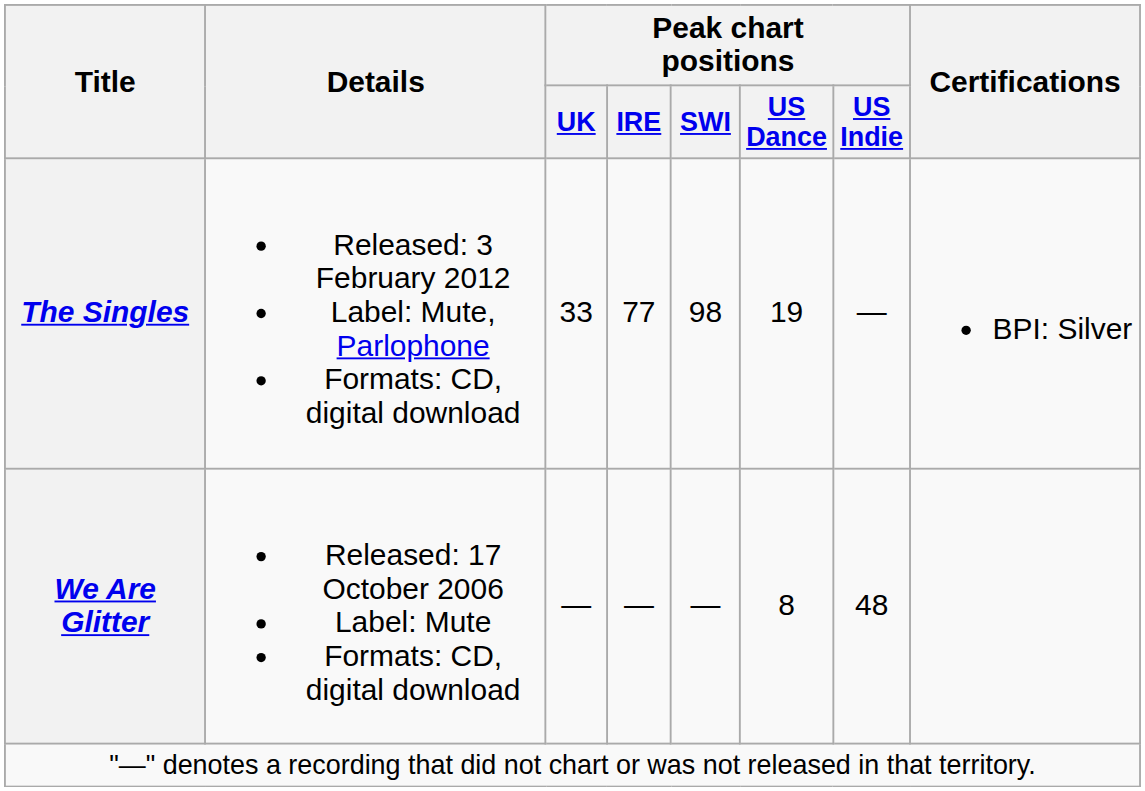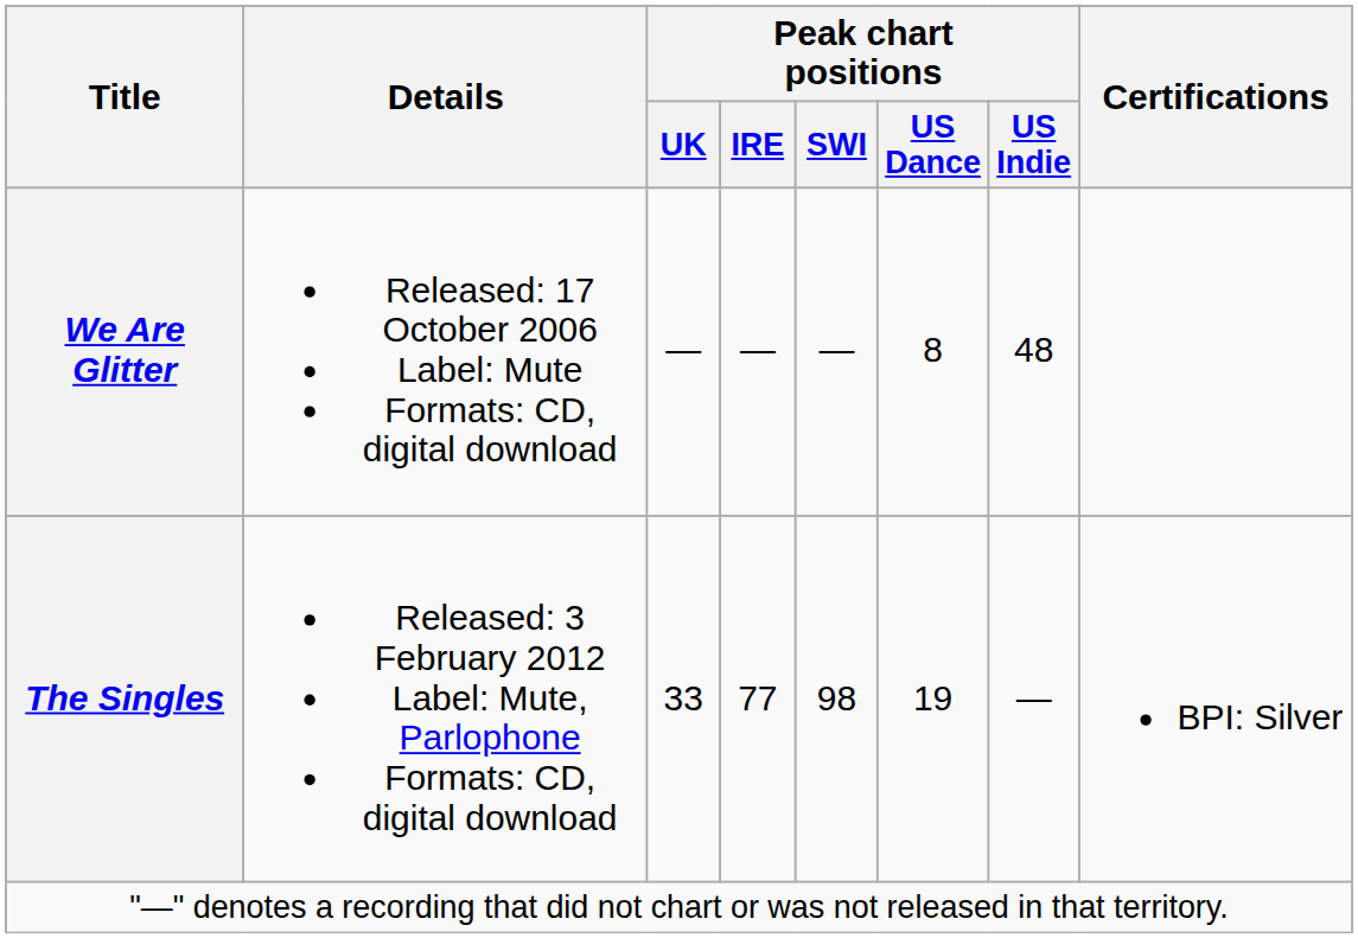rows swapped: We Are Glitter <-> The Singles
